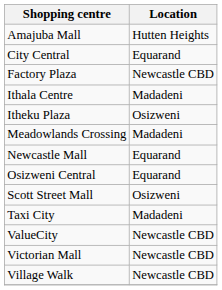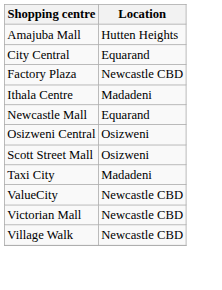- row: Itheku Plaza | Osizweni
- row: Meadowlands Crossing | Madadeni
Osizweni Central | Location: Equarand -> Osizweni
